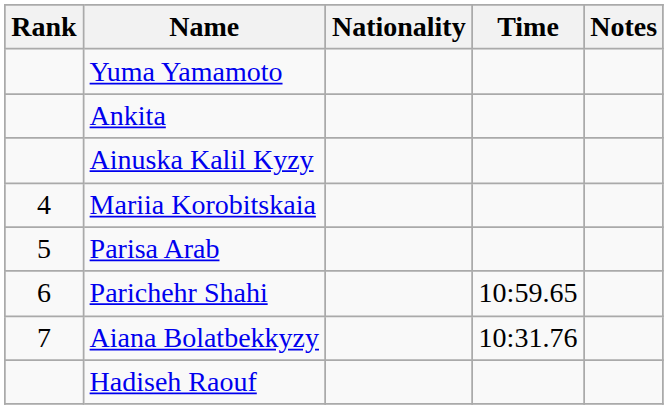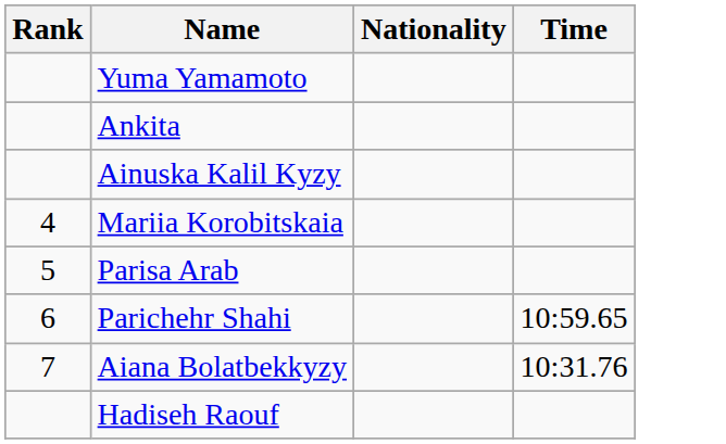- column: Notes
